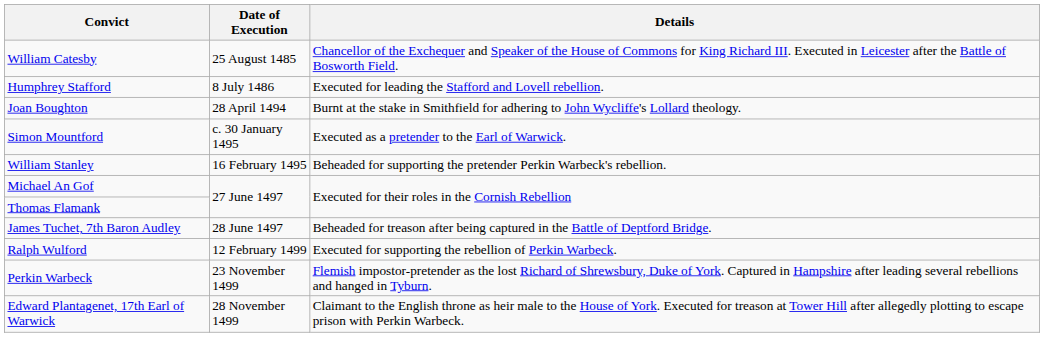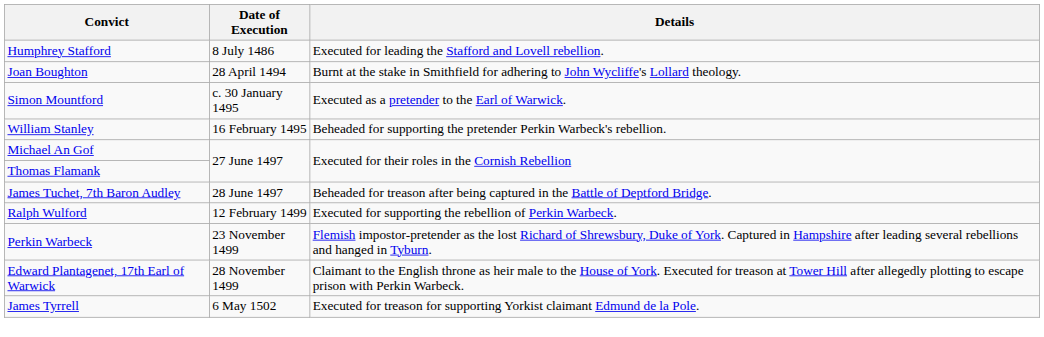- row: William Catesby | 25 August 1485 | Chancellor of the Exchequer and Speaker of the House of Commons for King Richard III. Executed in Leicester after the Battle of Bosworth Field.
+ row: James Tyrrell | 6 May 1502 | Executed for treason for supporting Yorkist claimant Edmund de la Pole.
